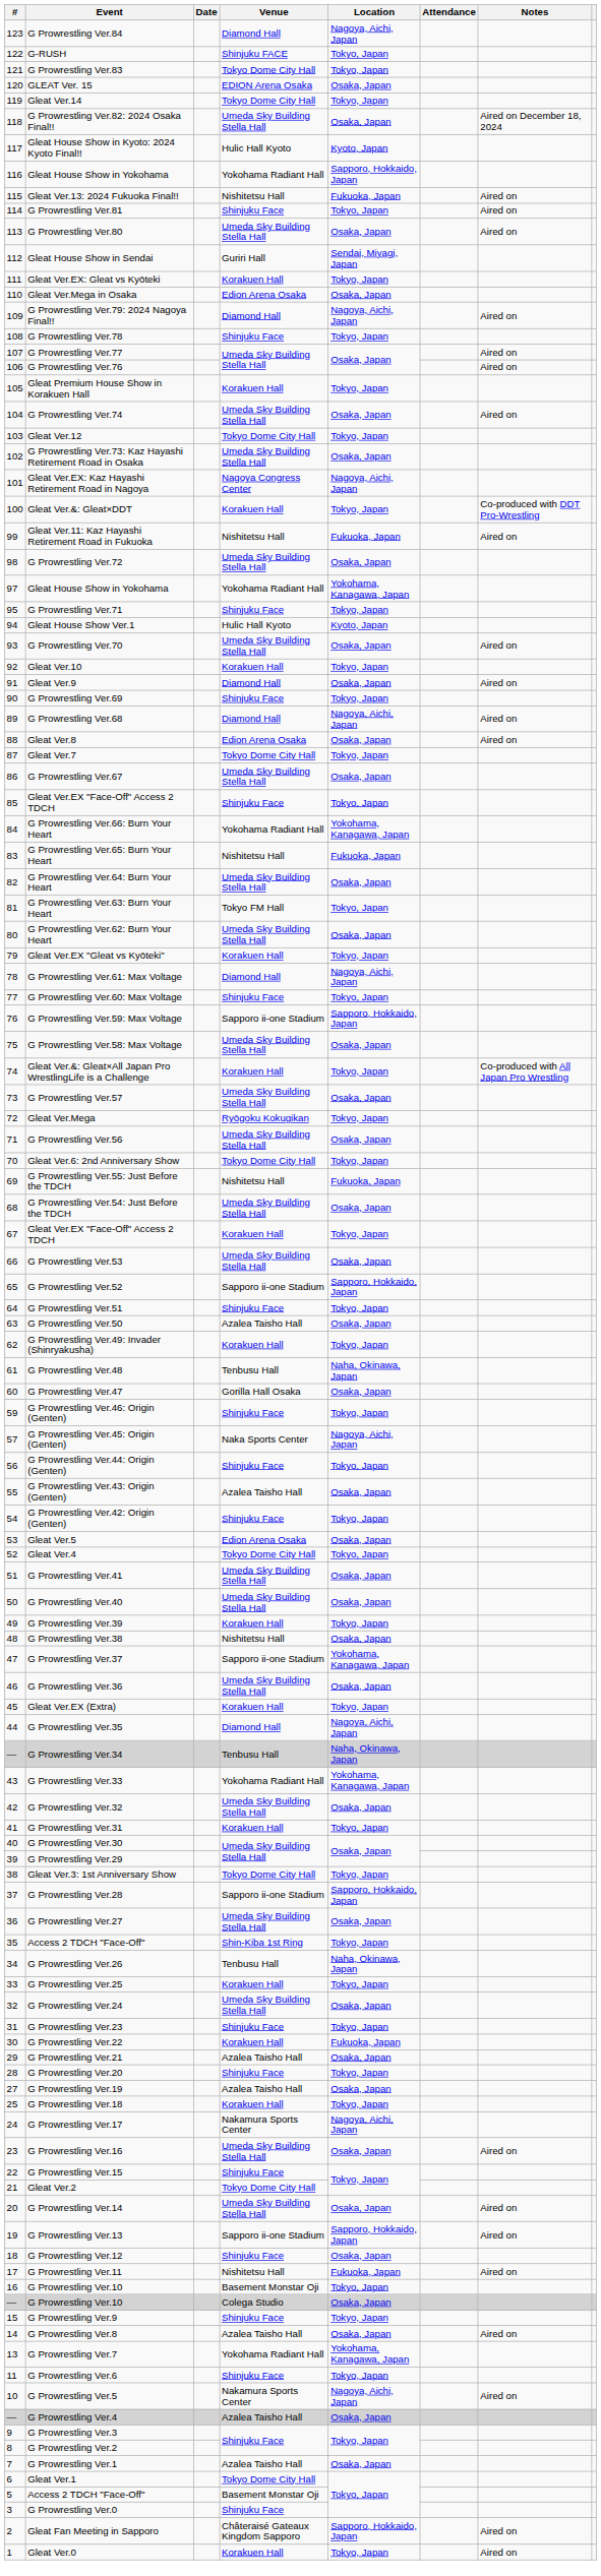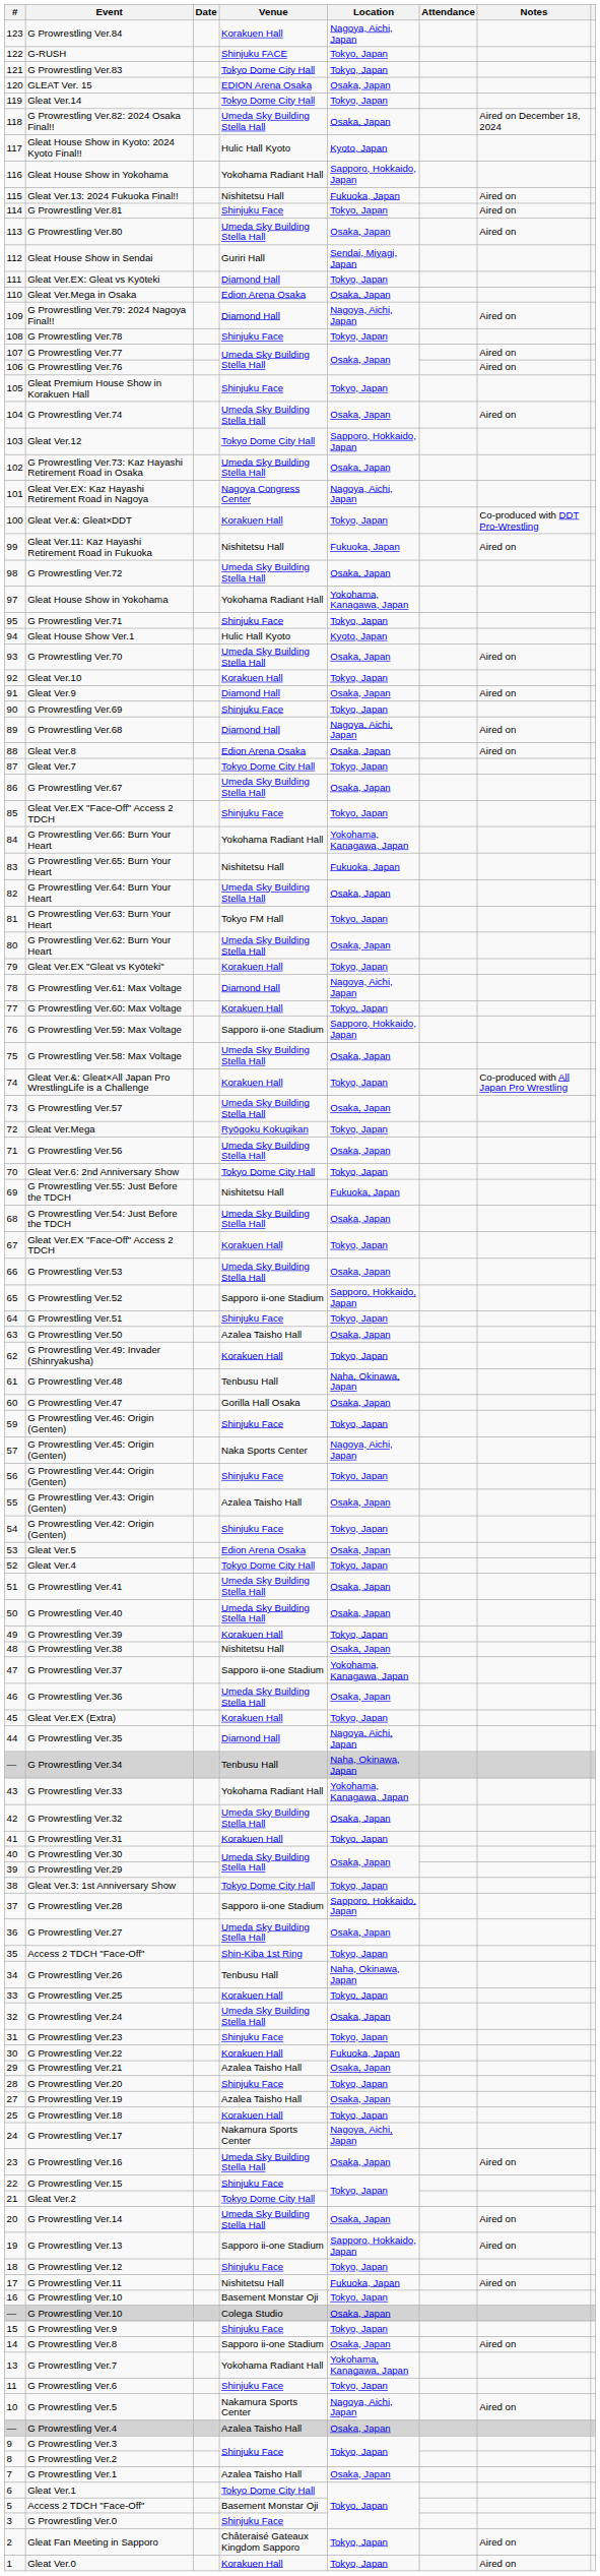G Prowrestling Ver.84 | Venue: Diamond Hall -> Korakuen Hall
Gleat Ver.EX: Gleat vs Kyōteki | Venue: Korakuen Hall -> Diamond Hall
Gleat Premium House Show in Korakuen Hall | Venue: Korakuen Hall -> Shinjuku Face
Gleat Ver.12 | Location: Tokyo, Japan -> Sapporo, Hokkaido, Japan
G Prowrestling Ver.60: Max Voltage | Venue: Shinjuku Face -> Korakuen Hall
G Prowrestling Ver.12 | Location: Osaka, Japan -> Tokyo, Japan
G Prowrestling Ver.8 | Venue: Azalea Taisho Hall -> Sapporo ii-one Stadium
Gleat Fan Meeting in Sapporo | Location: Sapporo, Hokkaido, Japan -> Tokyo, Japan
